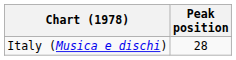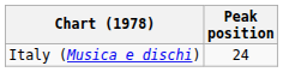Italy (Musica e dischi) | Peak position: 28 -> 24
